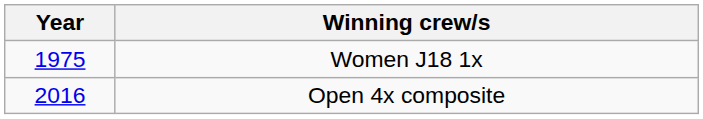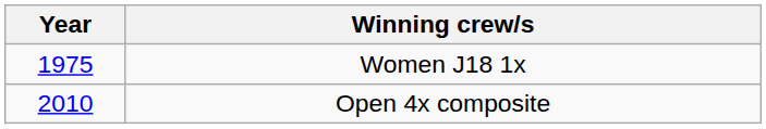Open 4x composite | Year: 2016 -> 2010
